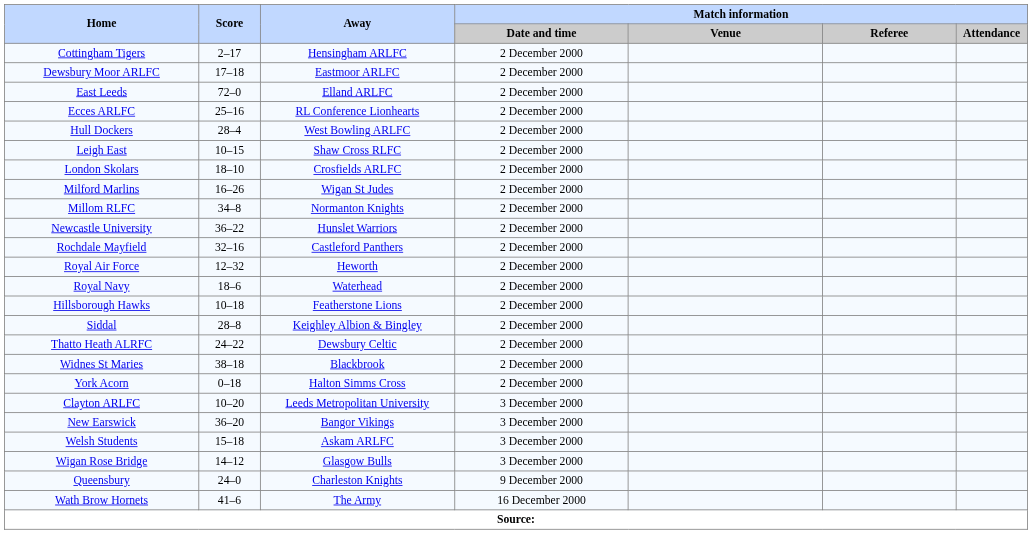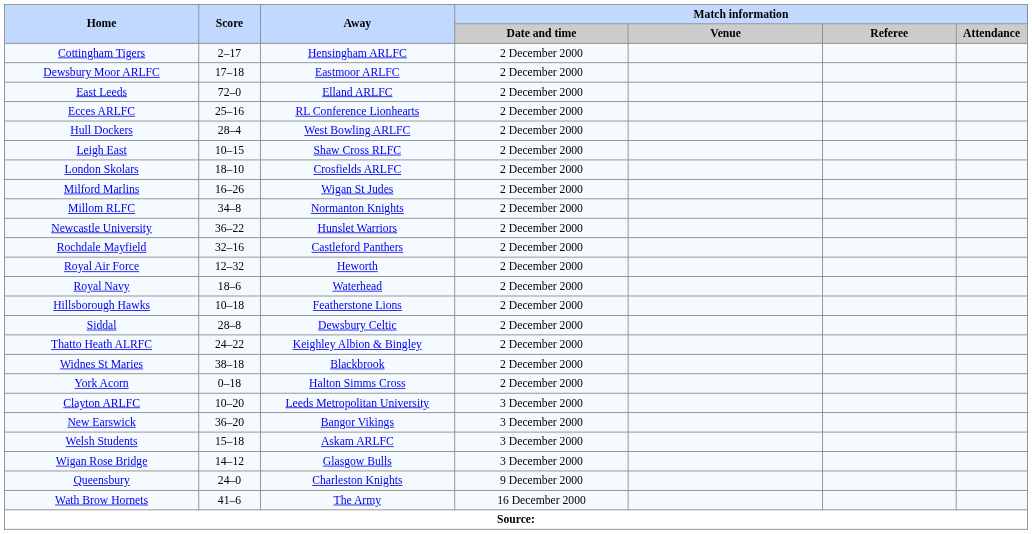Siddal | Away: Keighley Albion & Bingley -> Dewsbury Celtic
Thatto Heath ALRFC | Away: Dewsbury Celtic -> Keighley Albion & Bingley
